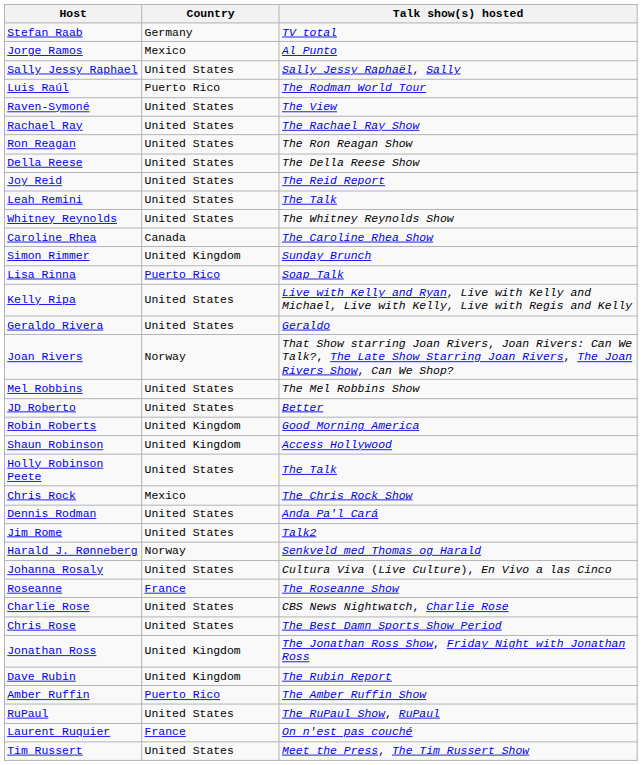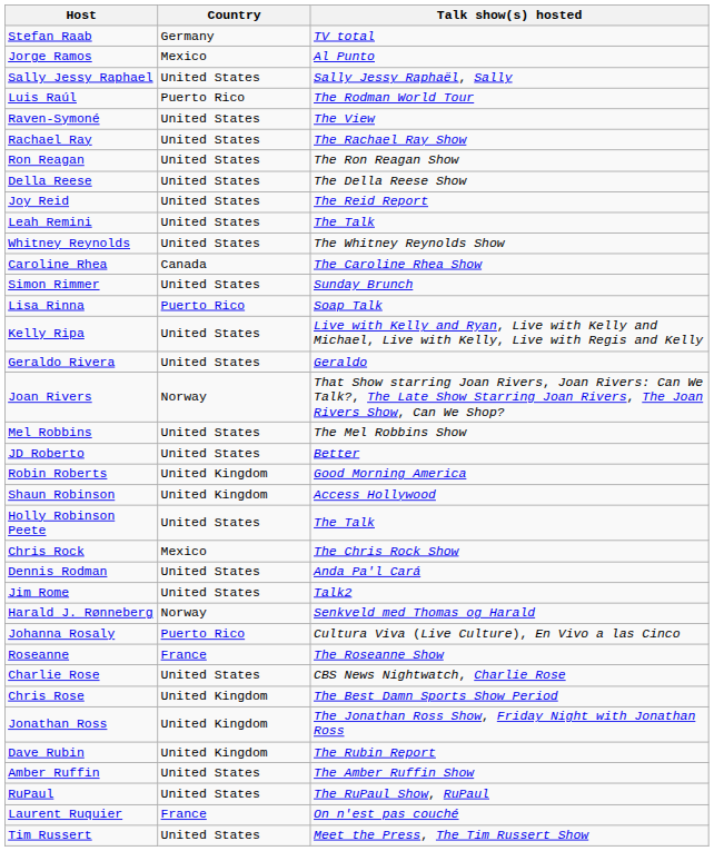Simon Rimmer | Country: United Kingdom -> United States
Johanna Rosaly | Country: United States -> Puerto Rico
Chris Rose | Country: United States -> United Kingdom
Amber Ruffin | Country: Puerto Rico -> United States
